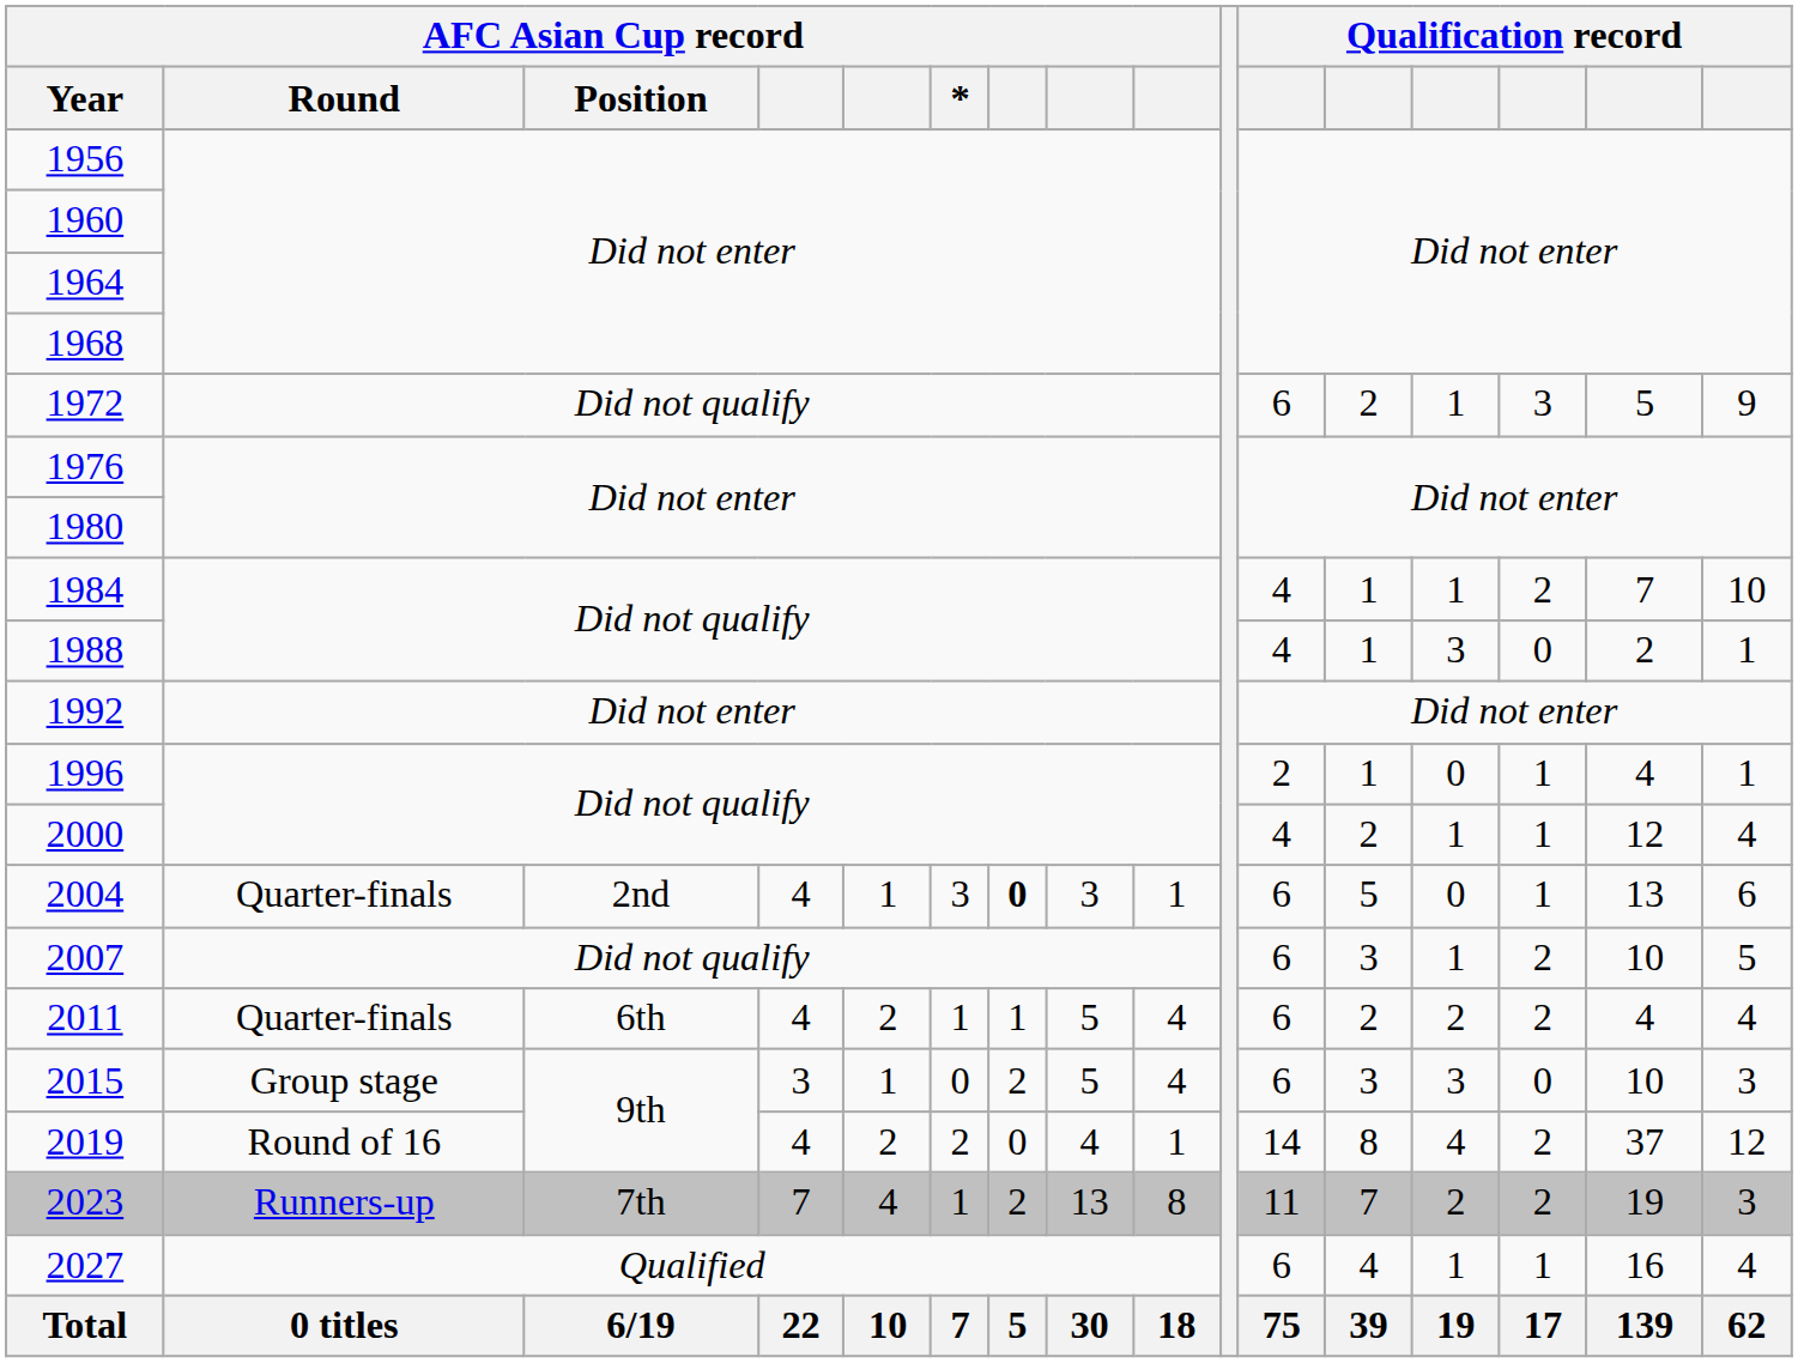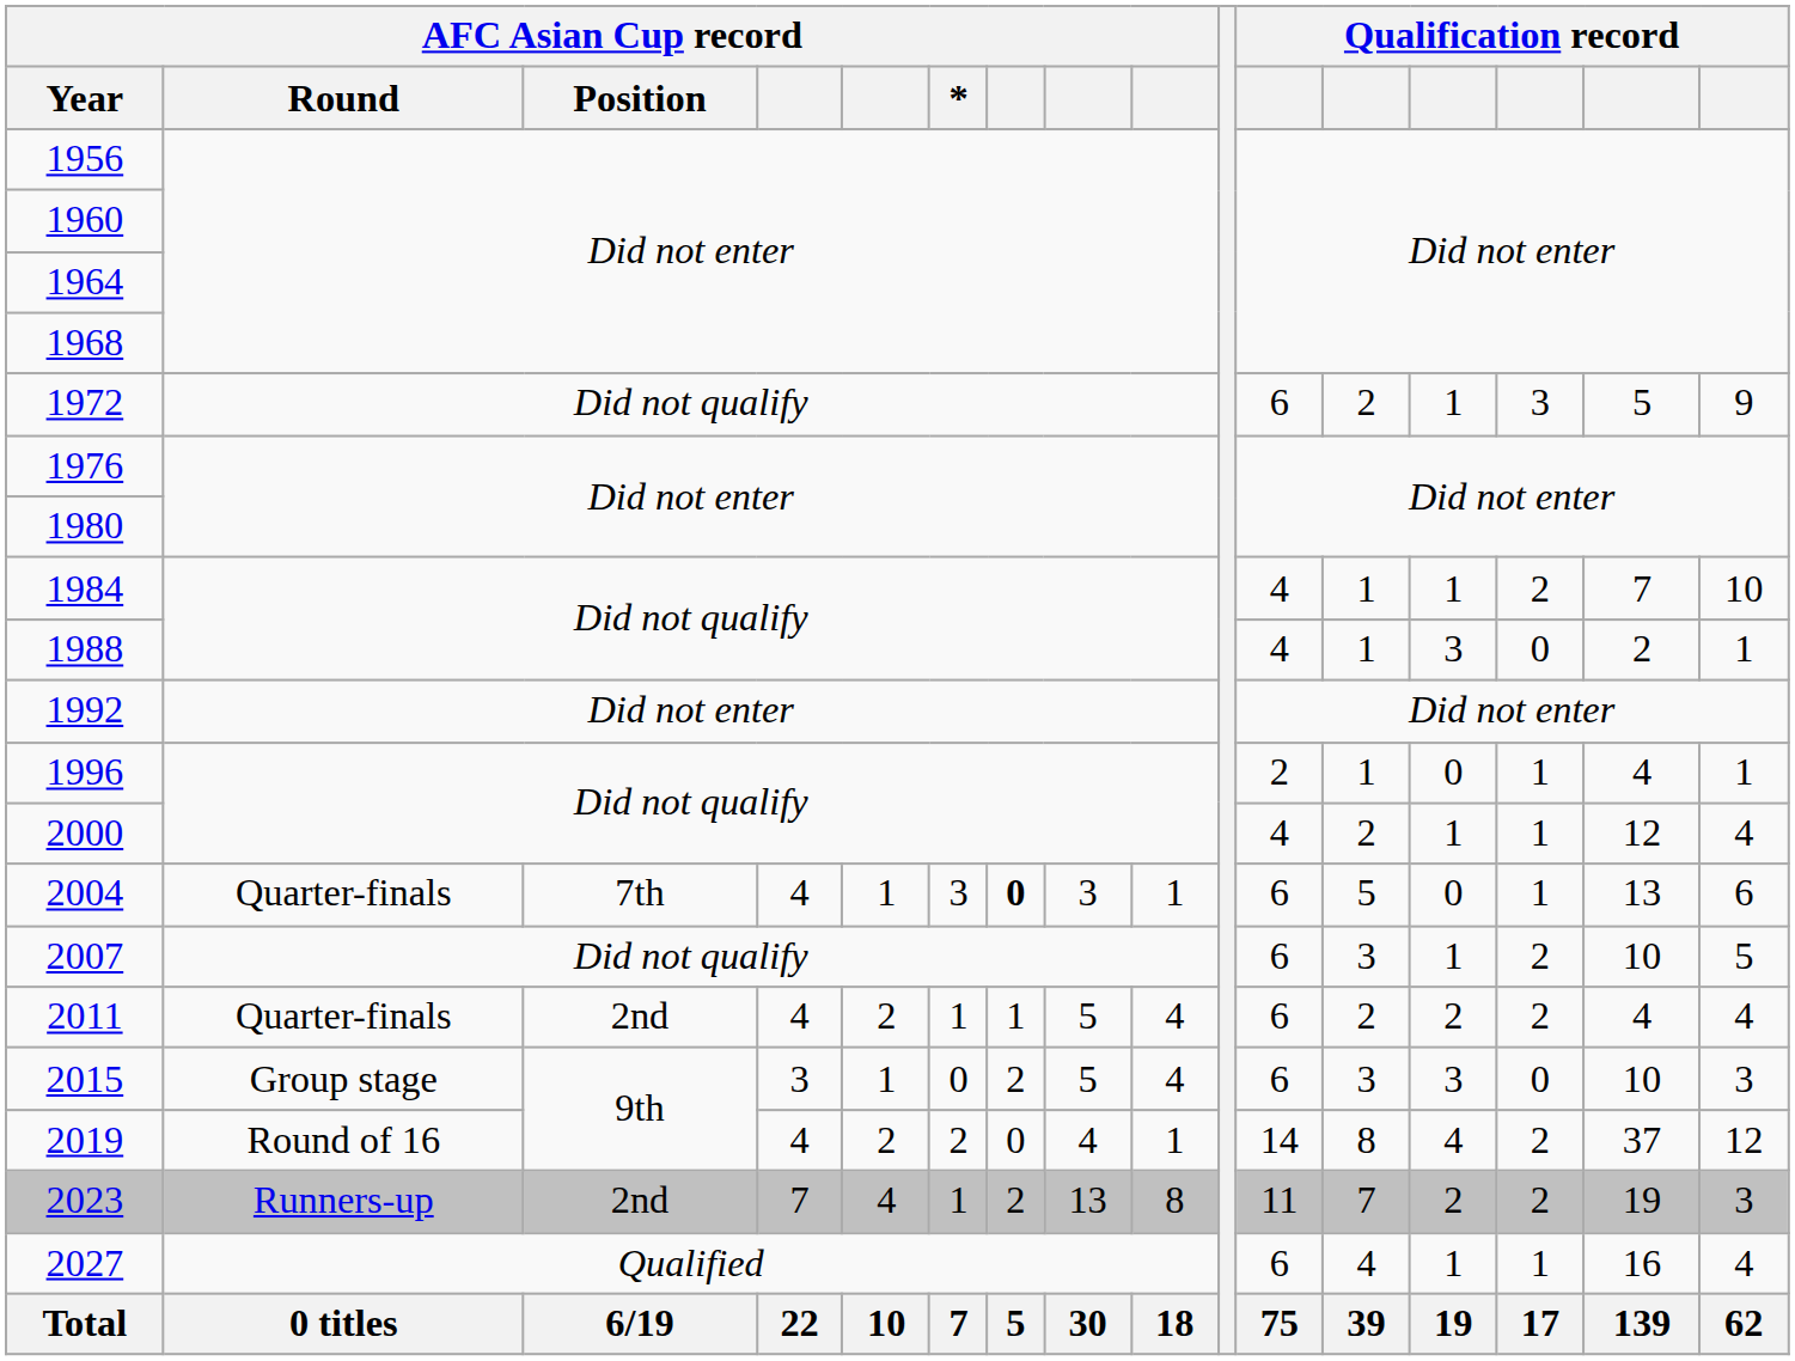2004 | AFC Asian Cup record / Position: 2nd -> 7th
2011 | AFC Asian Cup record / Position: 6th -> 2nd
2023 | AFC Asian Cup record / Position: 7th -> 2nd
